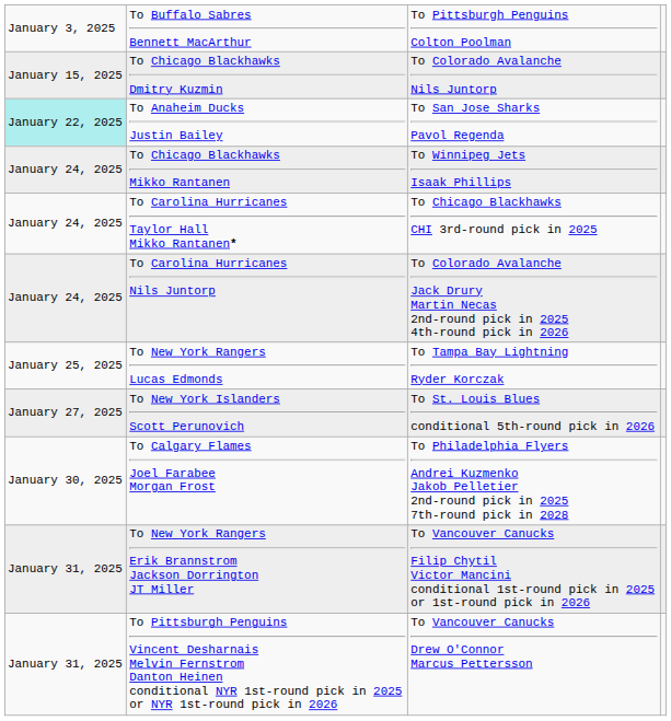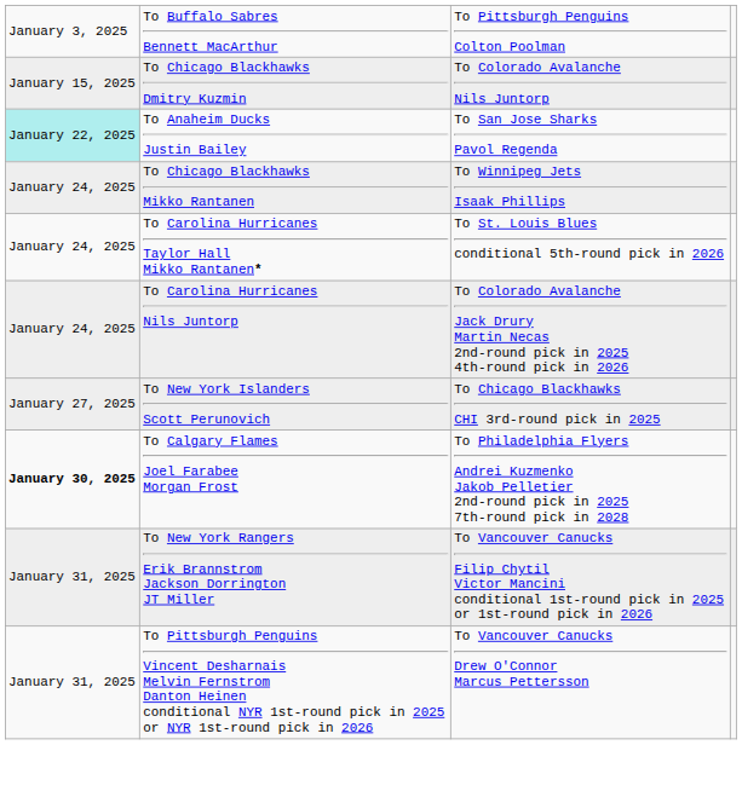To Carolina Hurricanes Taylor Hall Mikko Rantanen* | column 3: To Chicago Blackhawks CHI 3rd-round pick in 2025 -> To St. Louis Blues conditional 5th-round pick in 2026
- row: January 25, 2025 | To New York Rangers Lucas Edmonds | To Tampa Bay Lightning Ryder Korczak
To New York Islanders Scott Perunovich | column 3: To St. Louis Blues conditional 5th-round pick in 2026 -> To Chicago Blackhawks CHI 3rd-round pick in 2025
To Calgary Flames Joel Farabee Morgan Frost | column 1: normal -> bold
